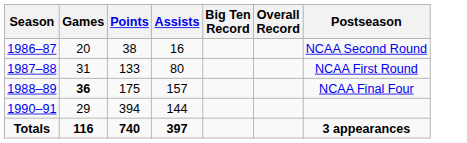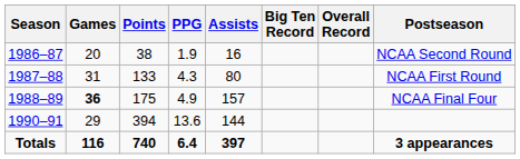+ column: PPG | 1.9 | 4.3 | 4.9 | 13.6 | 6.4
